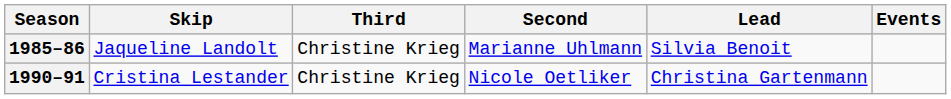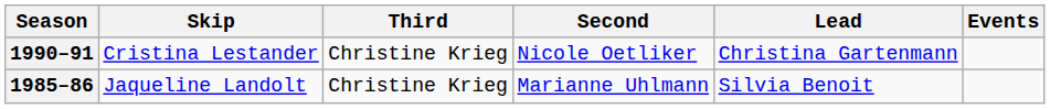rows swapped: 1985–86 <-> 1990–91
